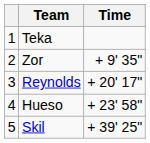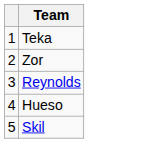- column: Time | + 9' 35" | + 20' 17" | + 23' 58" | + 39' 25"
